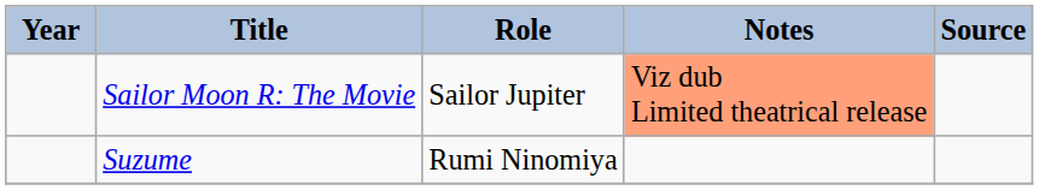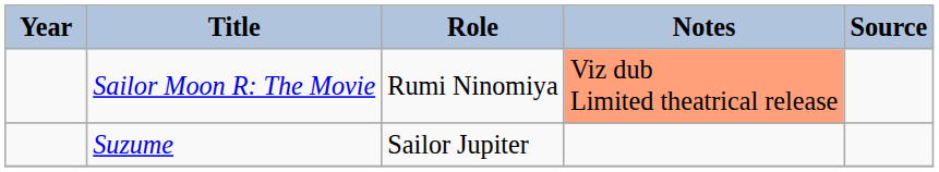Sailor Moon R: The Movie | Role: Sailor Jupiter -> Rumi Ninomiya
Suzume | Role: Rumi Ninomiya -> Sailor Jupiter
